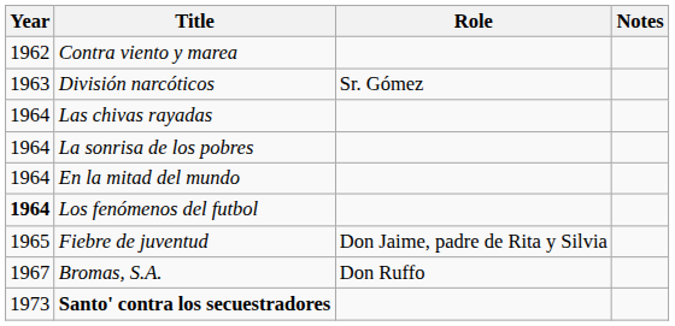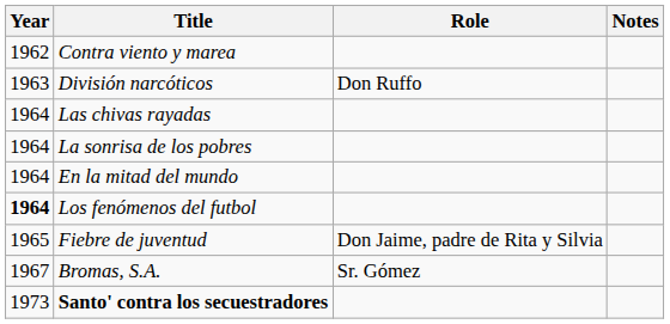División narcóticos | Role: Sr. Gómez -> Don Ruffo
Bromas, S.A. | Role: Don Ruffo -> Sr. Gómez
